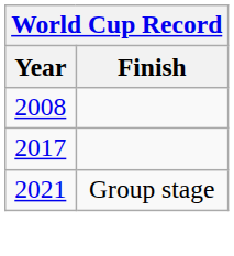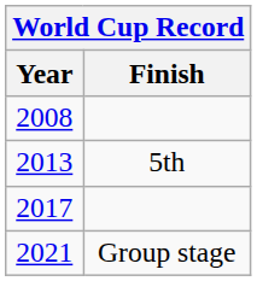+ row: 2013 | 5th
